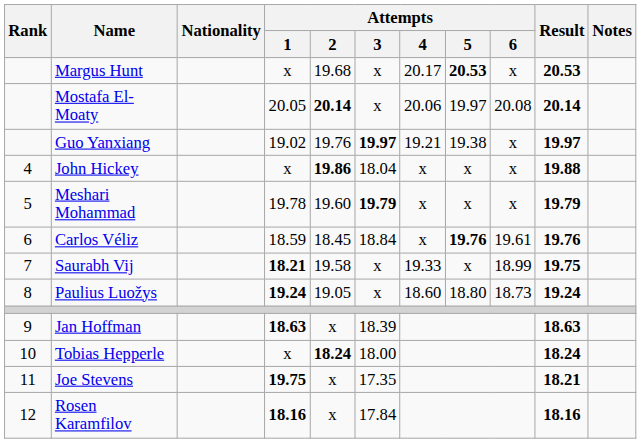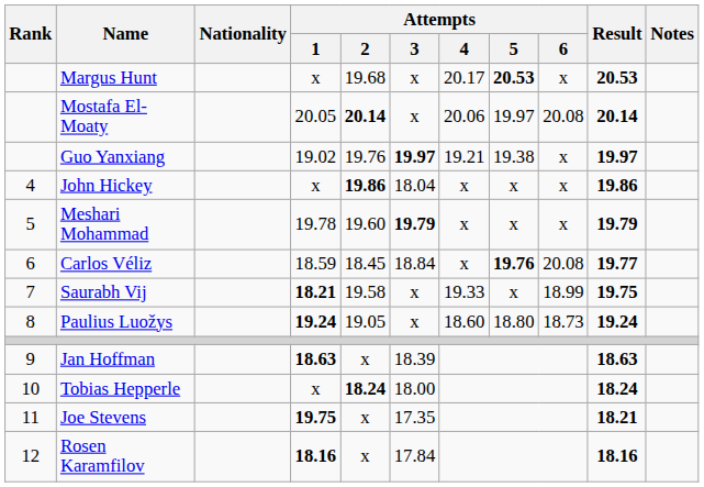John Hickey | Result: 19.88 -> 19.86
Carlos Véliz | Attempts / 6: 19.61 -> 20.08
Carlos Véliz | Result: 19.76 -> 19.77
